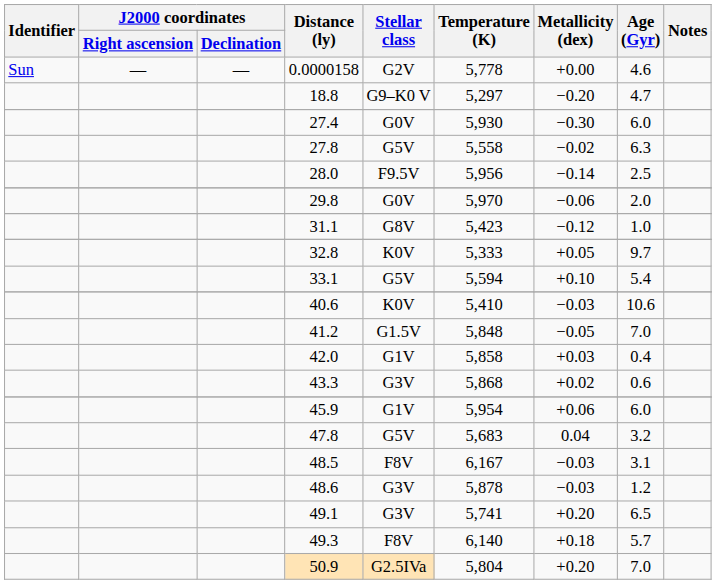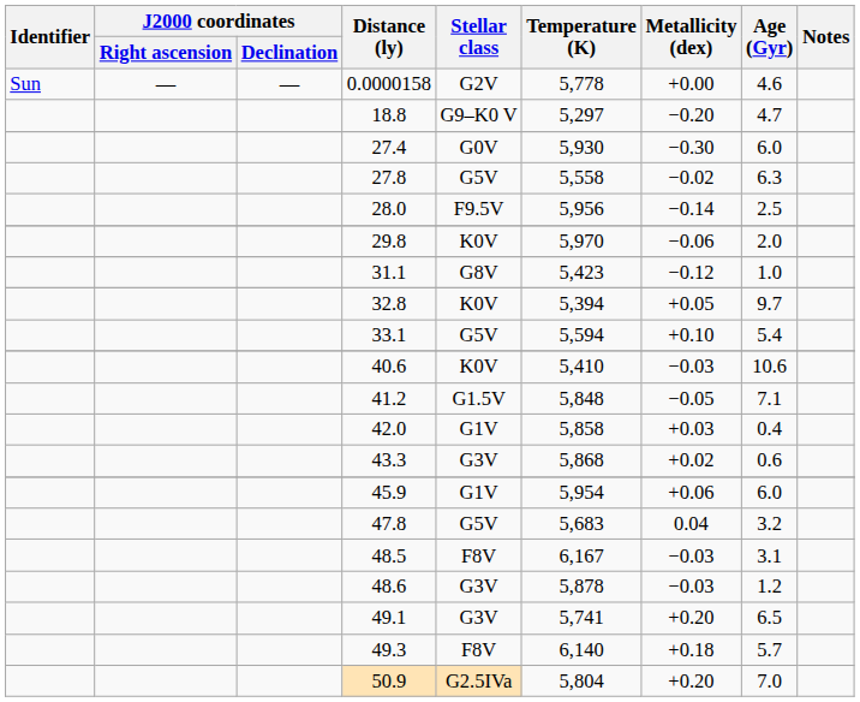29.8 | Stellar class: G0V -> K0V
32.8 | Temperature (K): 5,333 -> 5,394
41.2 | Age (Gyr): 7.0 -> 7.1
